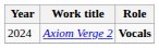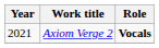Axiom Verge 2 | Year: 2024 -> 2021
